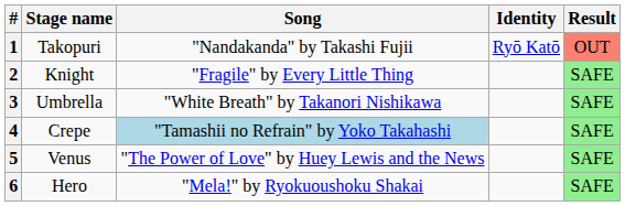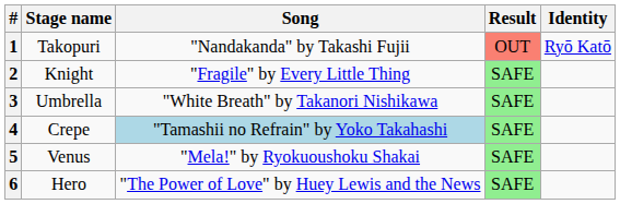columns swapped: Identity <-> Result
5 | Song: "The Power of Love" by Huey Lewis and the News -> "Mela!" by Ryokuoushoku Shakai
6 | Song: "Mela!" by Ryokuoushoku Shakai -> "The Power of Love" by Huey Lewis and the News
